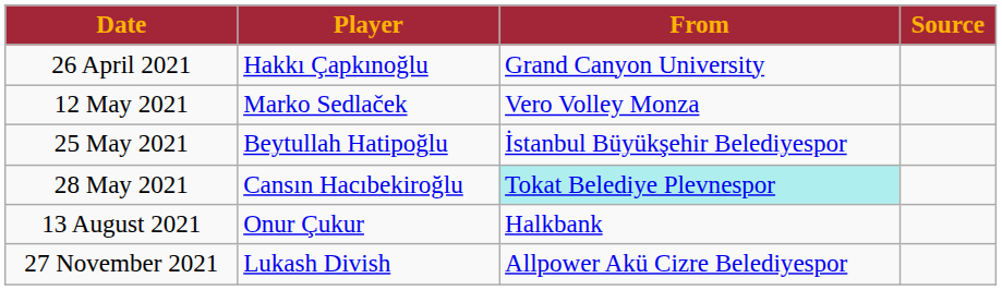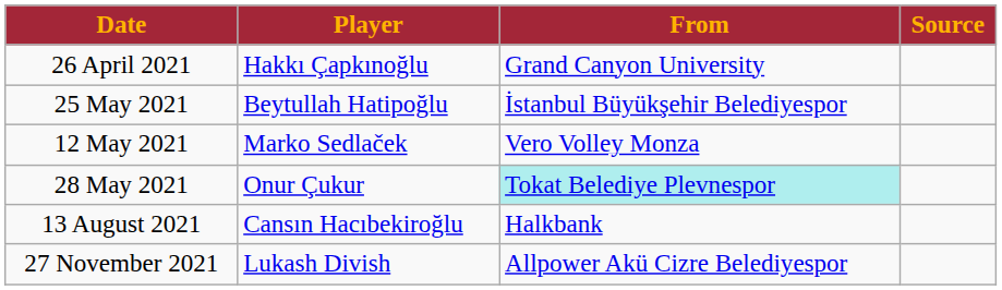rows swapped: 12 May 2021 <-> 25 May 2021
28 May 2021 | Player: Cansın Hacıbekiroğlu -> Onur Çukur
13 August 2021 | Player: Onur Çukur -> Cansın Hacıbekiroğlu
